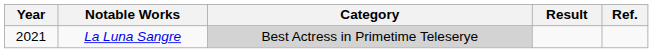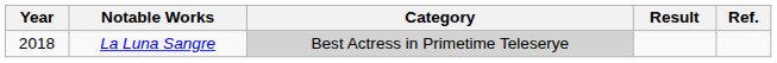La Luna Sangre | Year: 2021 -> 2018
